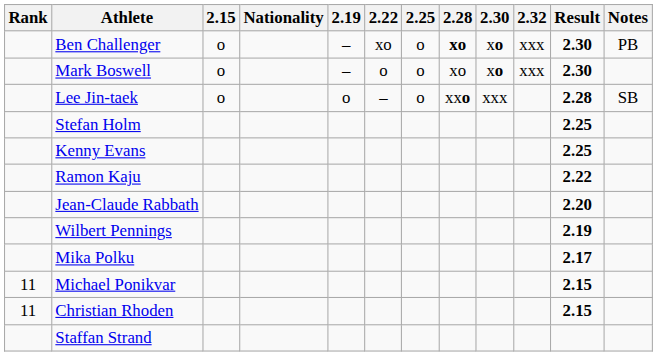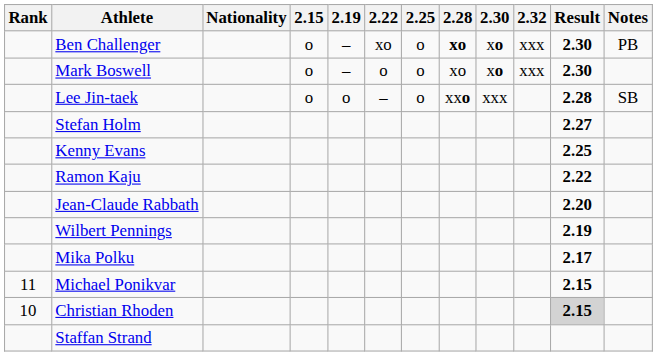columns swapped: Nationality <-> 2.15
Stefan Holm | Result: 2.25 -> 2.27
Christian Rhoden | Rank: 11 -> 10
Christian Rhoden | Result: no background -> lightgrey background
